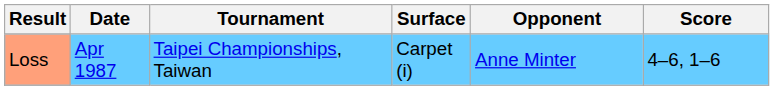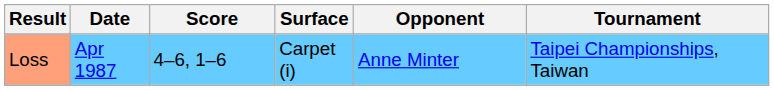columns swapped: Tournament <-> Score
